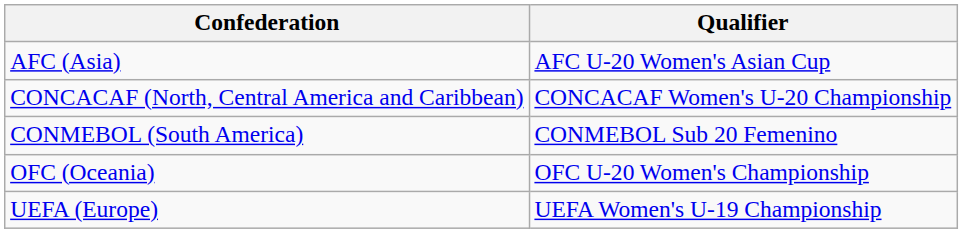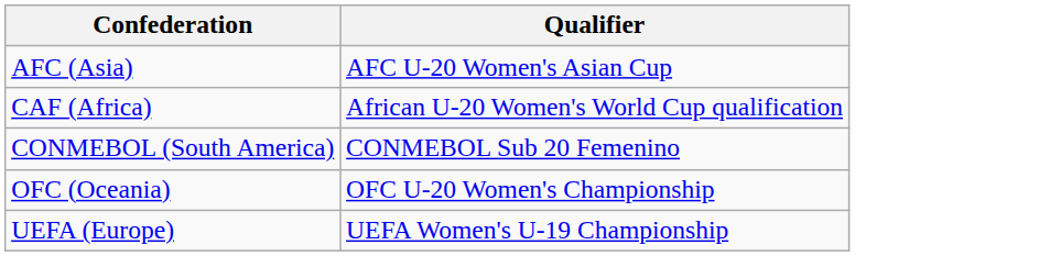+ row: CAF (Africa) | African U-20 Women's World Cup qualification
- row: CONCACAF (North, Central America and Caribbean) | CONCACAF Women's U-20 Championship
